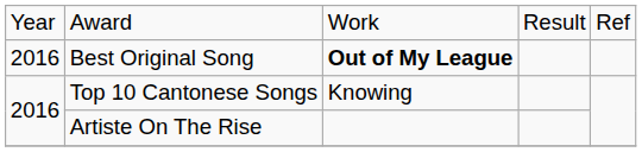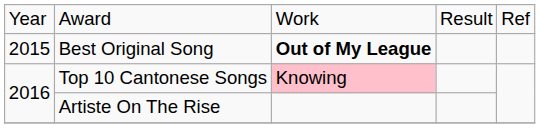Best Original Song | column 1: 2016 -> 2015
Top 10 Cantonese Songs | column 3: no background -> pink background
